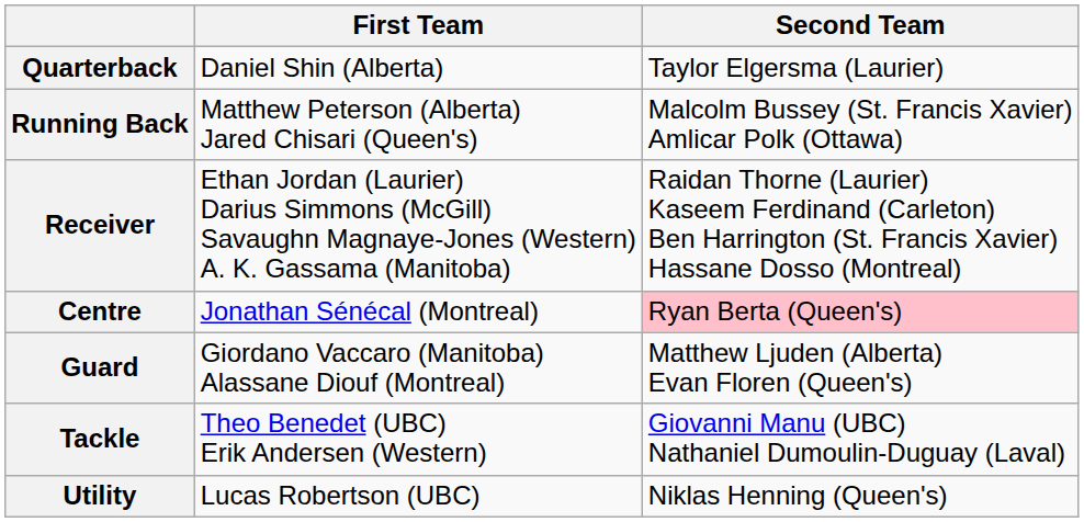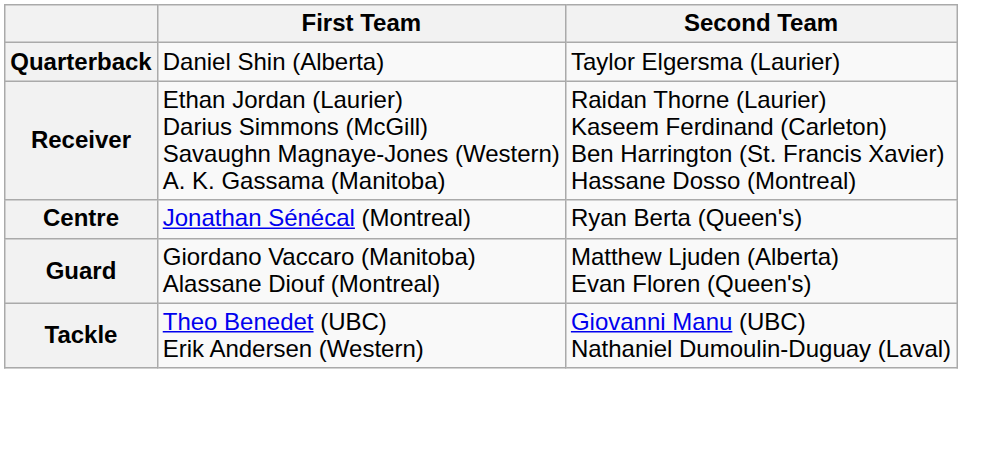- row: Running Back | Matthew Peterson (Alberta) Jared Chisari (Queen's) | Malcolm Bussey (St. Francis Xavier) Amlicar Polk (Ottawa)
Centre | Second Team: pink background -> no background
- row: Utility | Lucas Robertson (UBC) | Niklas Henning (Queen's)
